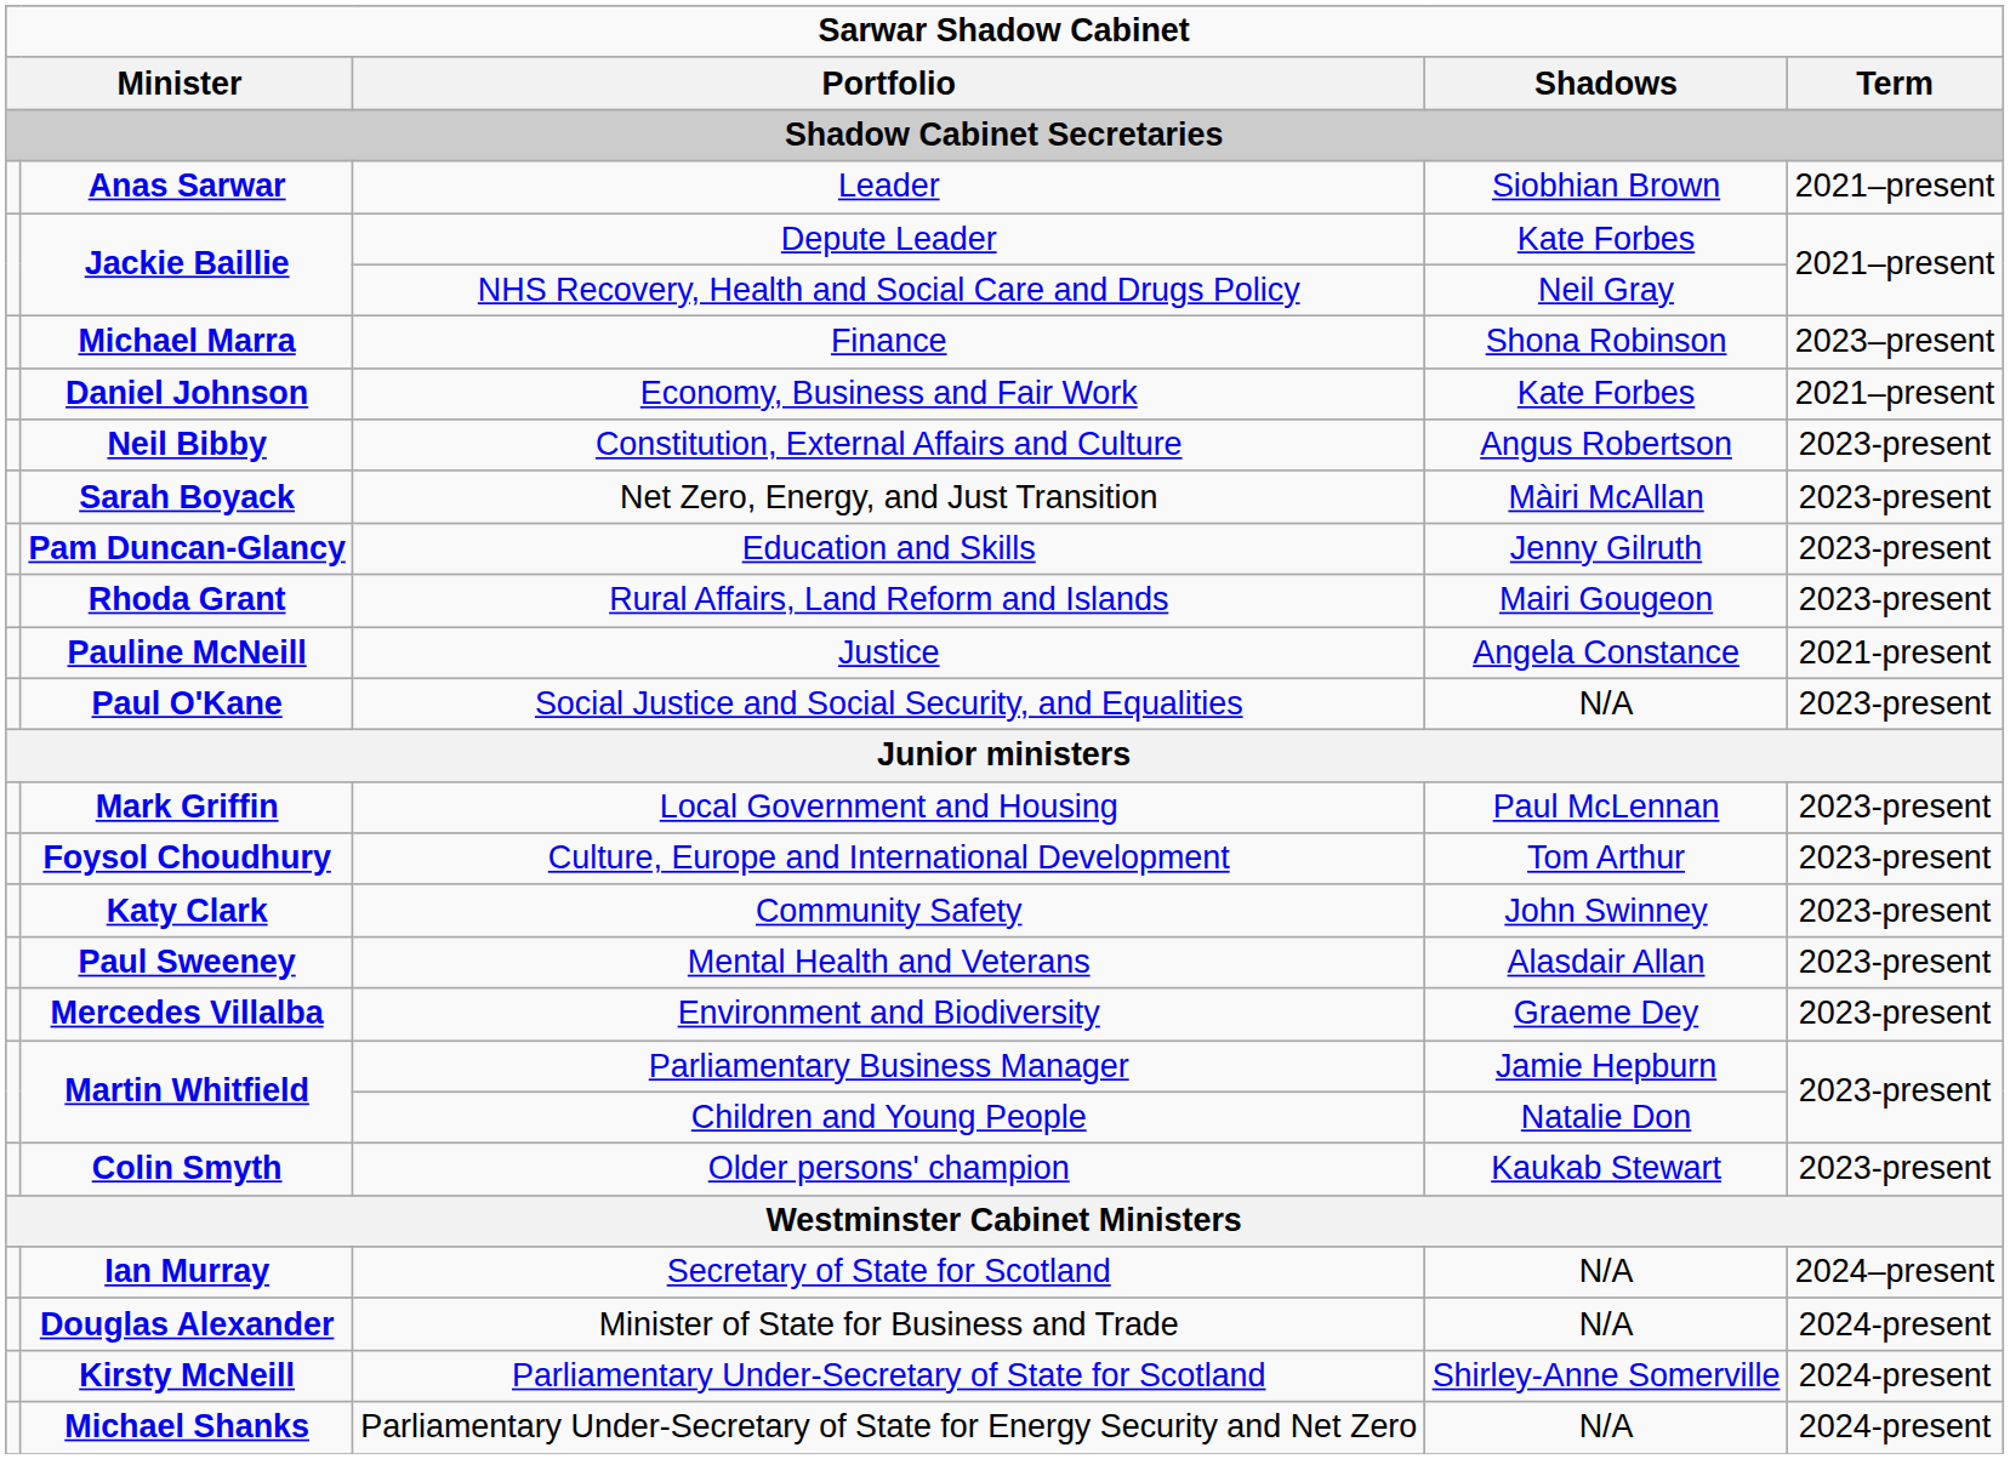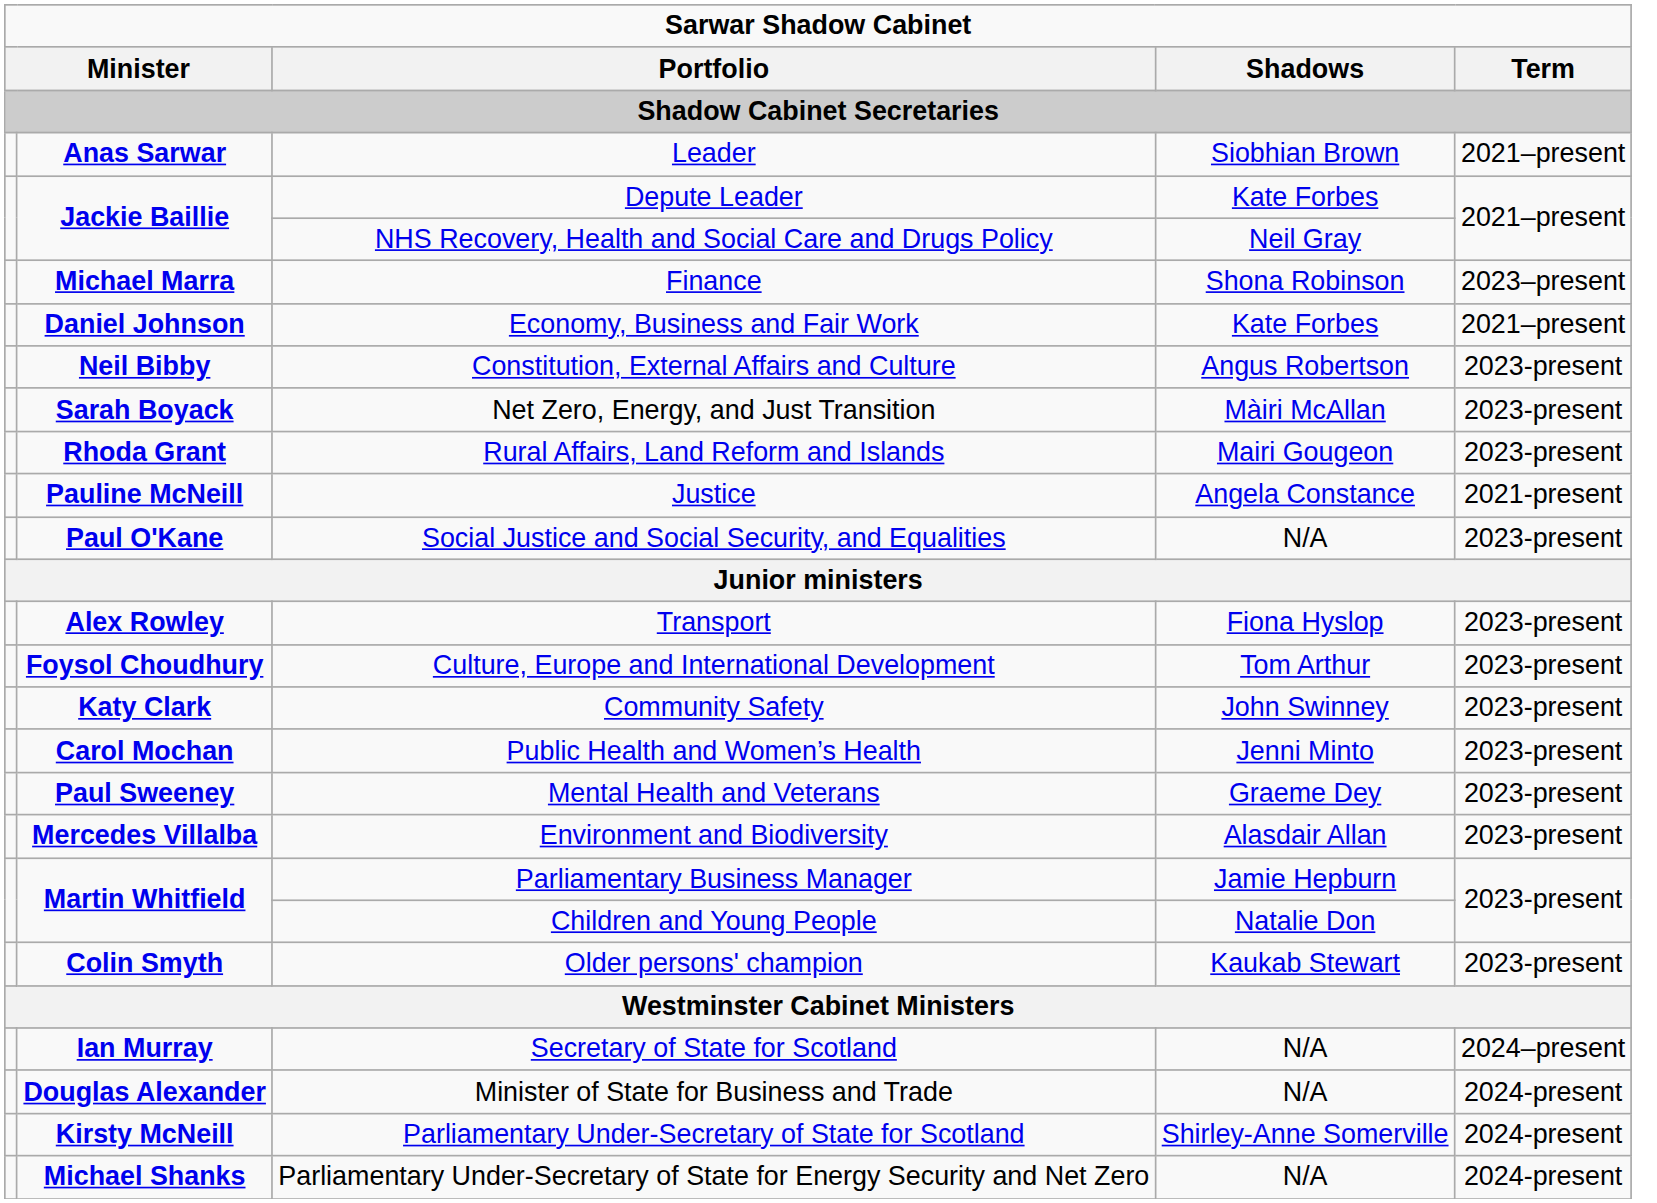- row: Pam Duncan-Glancy | Education and Skills | Jenny Gilruth | 2023-present
+ row: Alex Rowley | Transport | Fiona Hyslop | 2023-present
- row: Mark Griffin | Local Government and Housing | Paul McLennan | 2023-present
+ row: Carol Mochan | Public Health and Women’s Health | Jenni Minto | 2023-present
Mental Health and Veterans | Shadows: Alasdair Allan -> Graeme Dey
Environment and Biodiversity | Shadows: Graeme Dey -> Alasdair Allan
